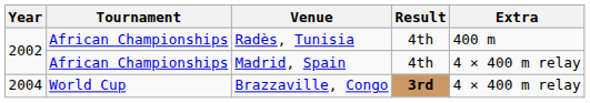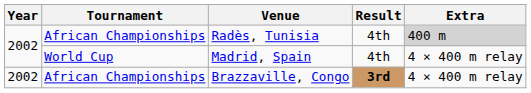Radès, Tunisia | Extra: no background -> lightgrey background
Madrid, Spain | Tournament: African Championships -> World Cup
Brazzaville, Congo | Year: 2004 -> 2002
Brazzaville, Congo | Tournament: World Cup -> African Championships
